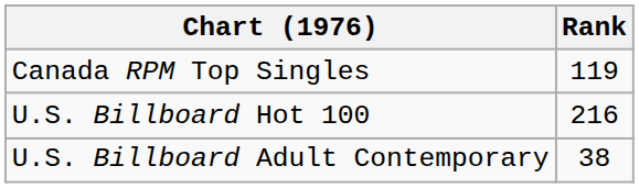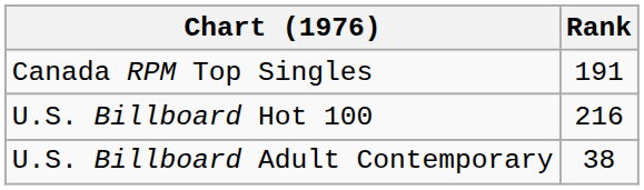Canada RPM Top Singles | Rank: 119 -> 191
